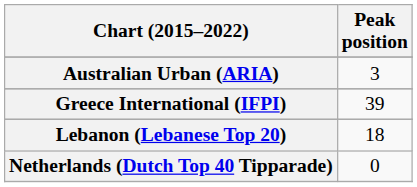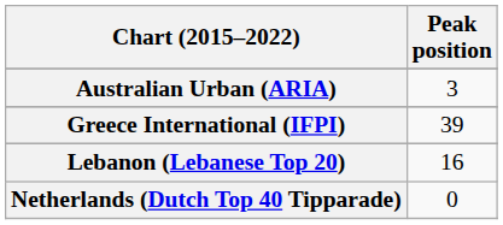Lebanon (Lebanese Top 20) | Peak position: 18 -> 16
